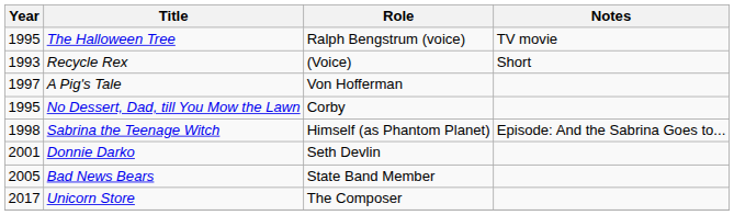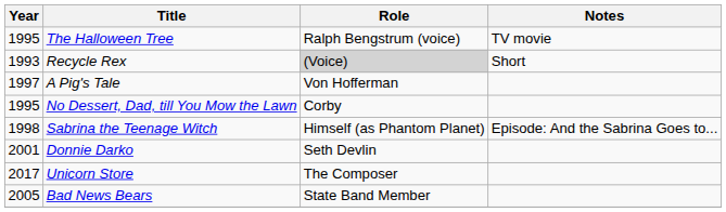Recycle Rex | Role: no background -> lightgrey background
rows swapped: Bad News Bears <-> Unicorn Store
